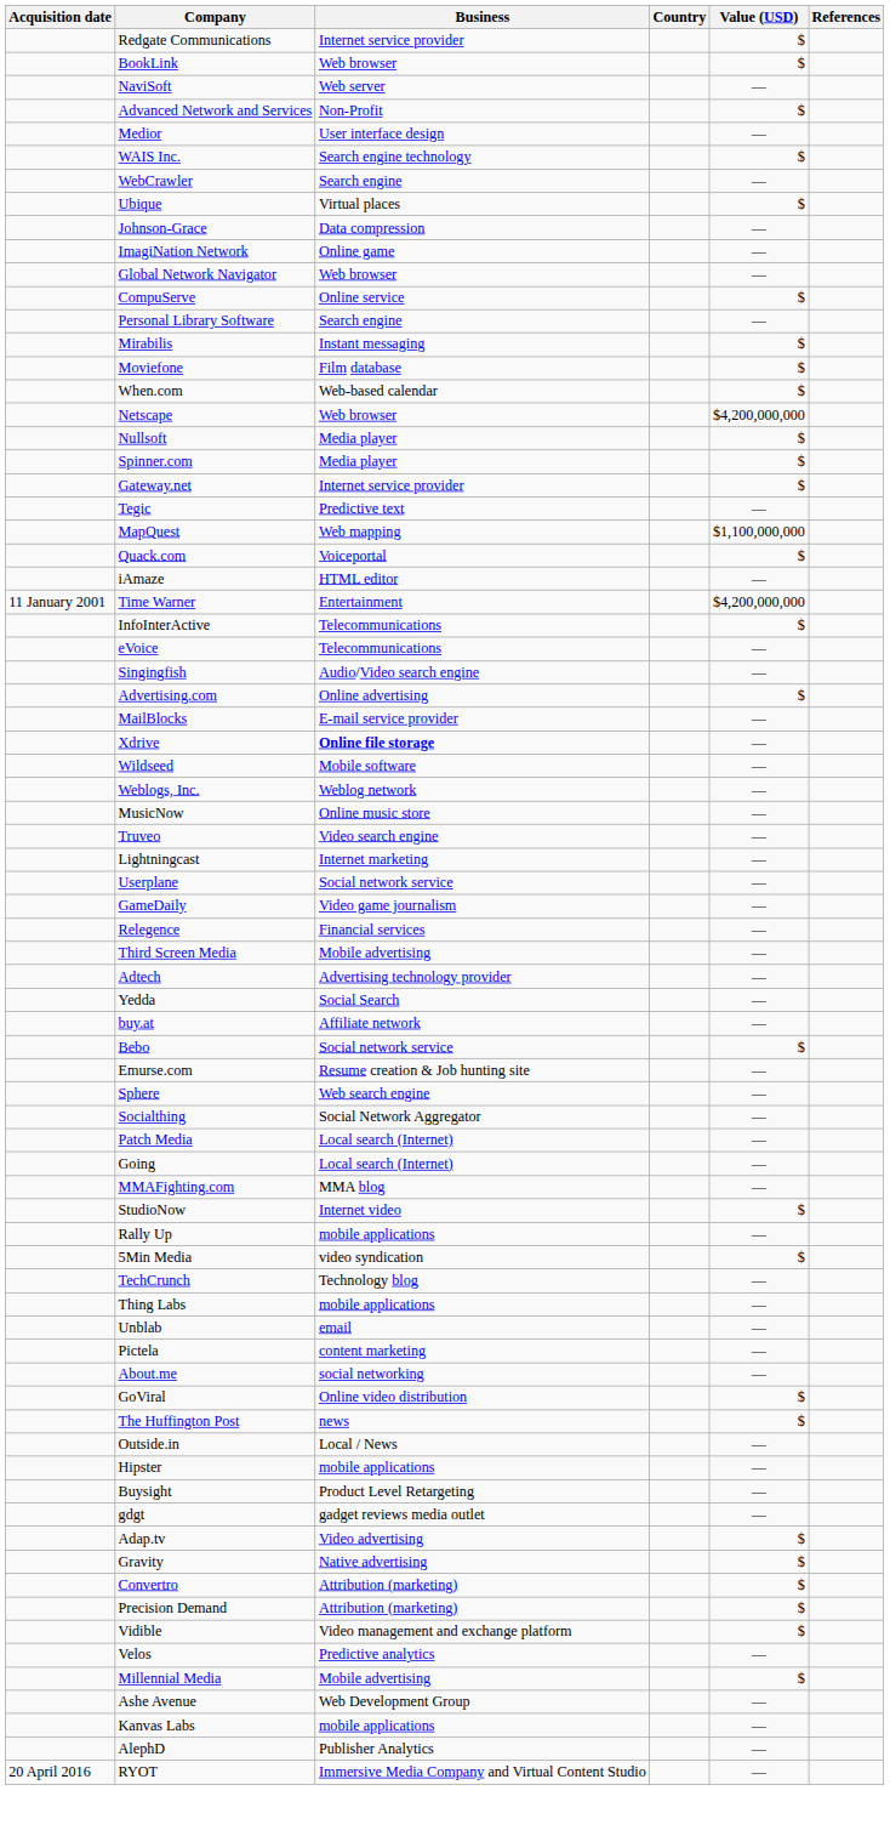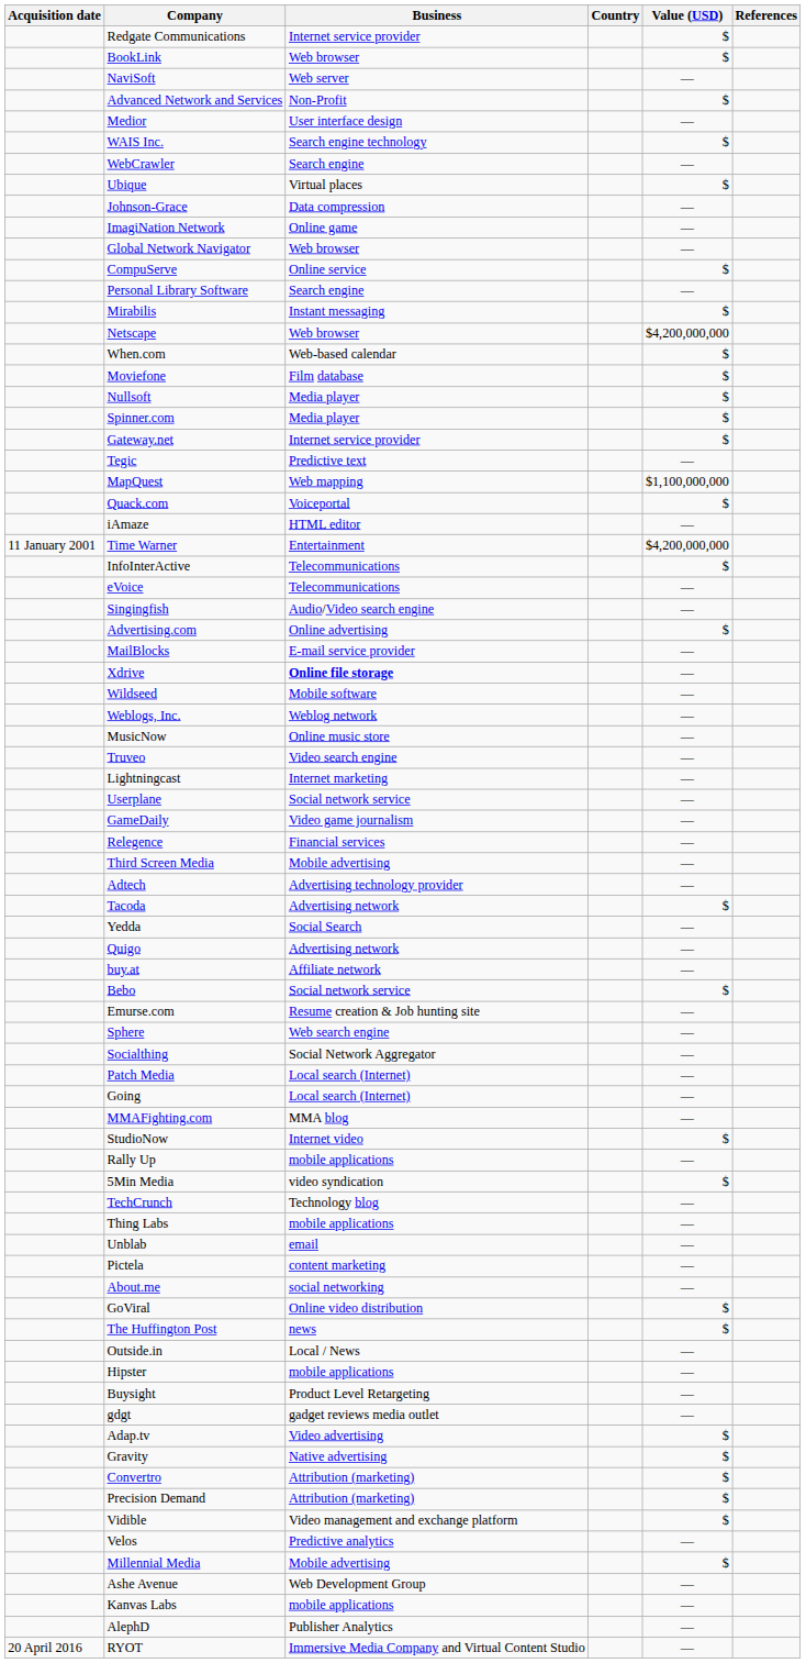rows swapped: Netscape <-> Moviefone
+ row: Tacoda | Advertising network | $
+ row: Quigo | Advertising network | —
